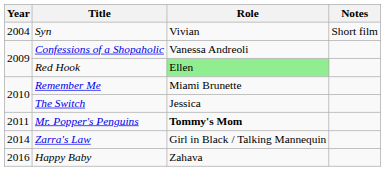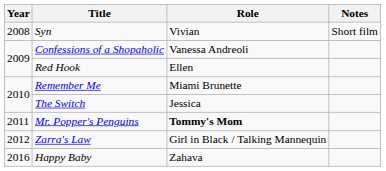Syn | Year: 2004 -> 2008
Red Hook | Role: lightgreen background -> no background
Zarra's Law | Year: 2014 -> 2012
